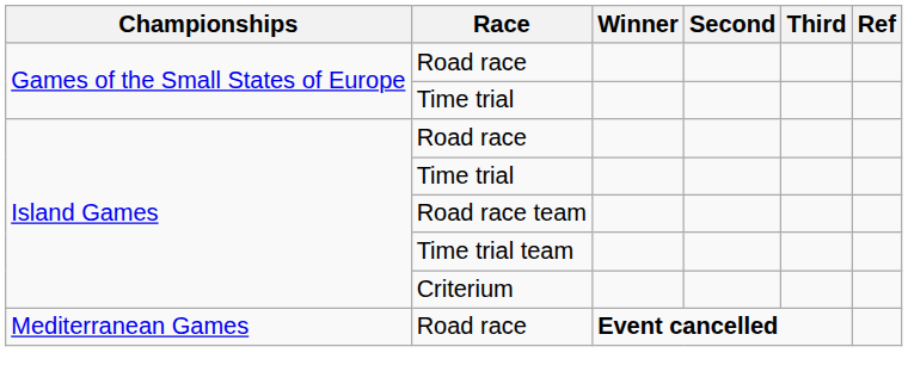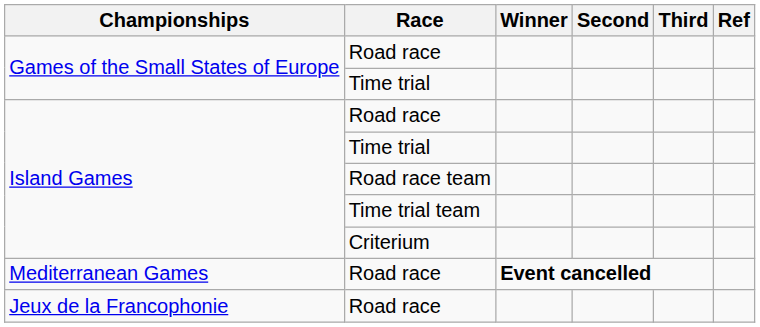+ row: Jeux de la Francophonie | Road race
